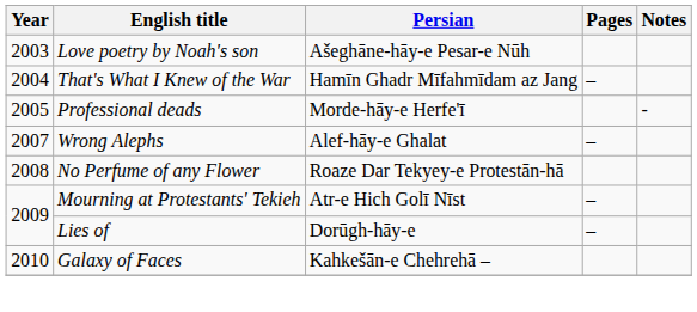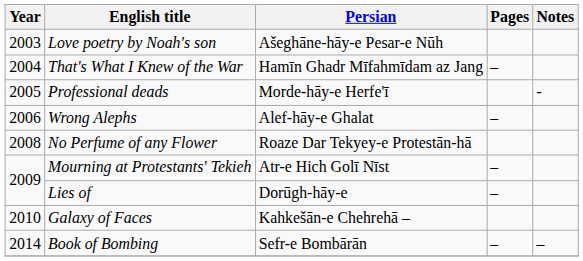Wrong Alephs | Year: 2007 -> 2006
+ row: 2014 | Book of Bombing | Sefr-e Bombārān | – | –
